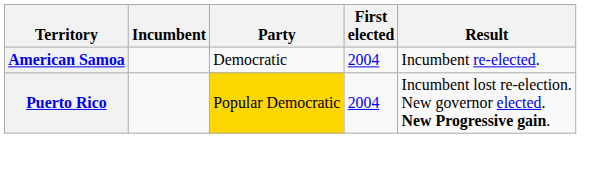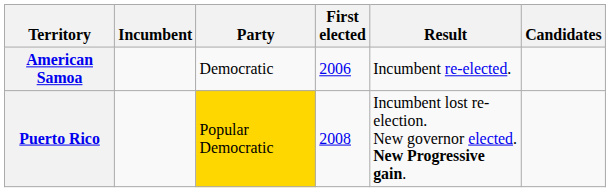+ column: Candidates
American Samoa | First elected: 2004 -> 2006
Puerto Rico | First elected: 2004 -> 2008
